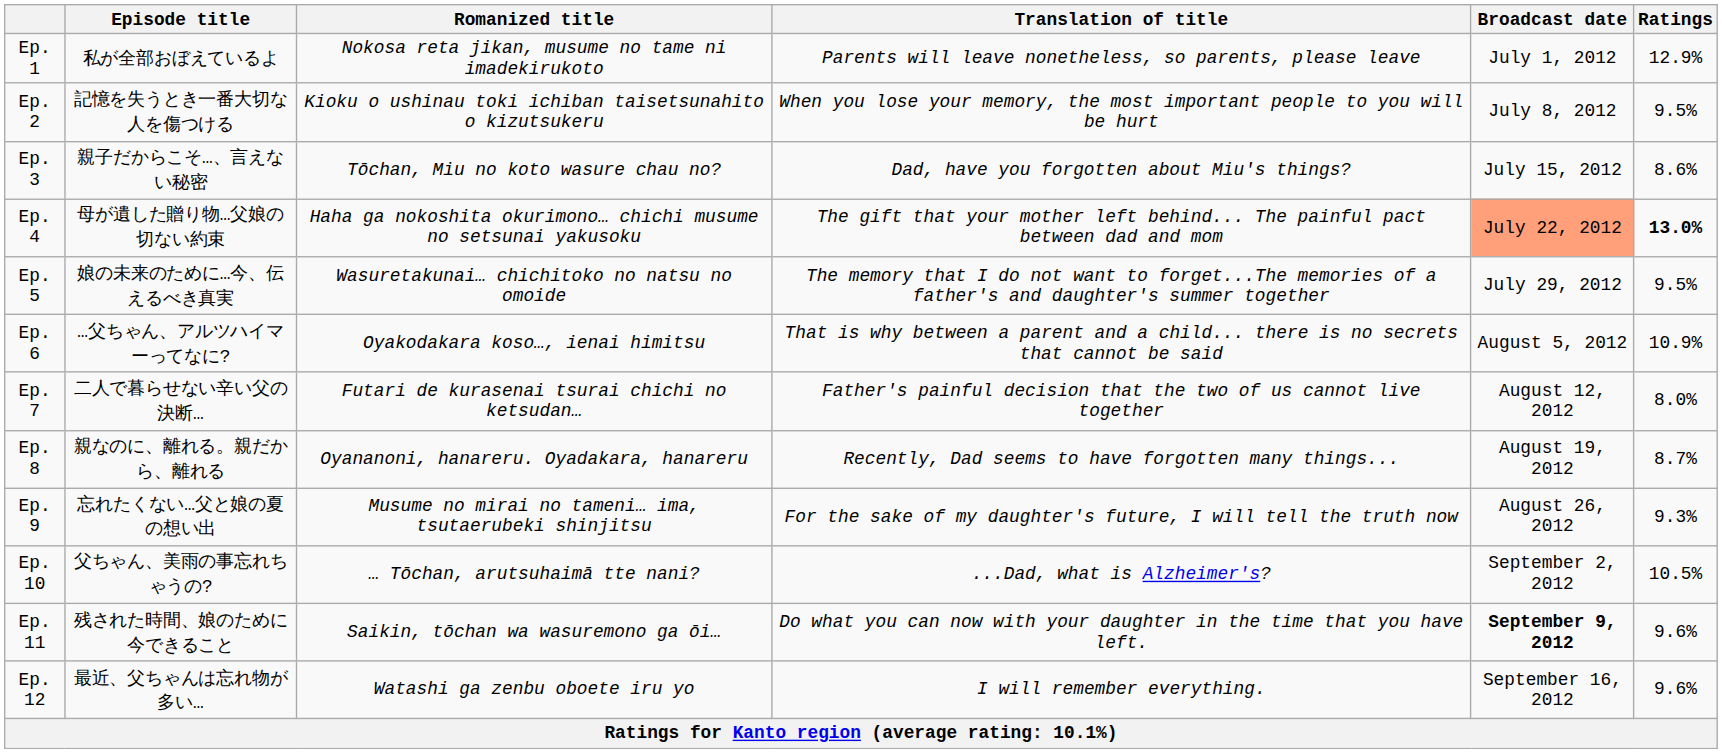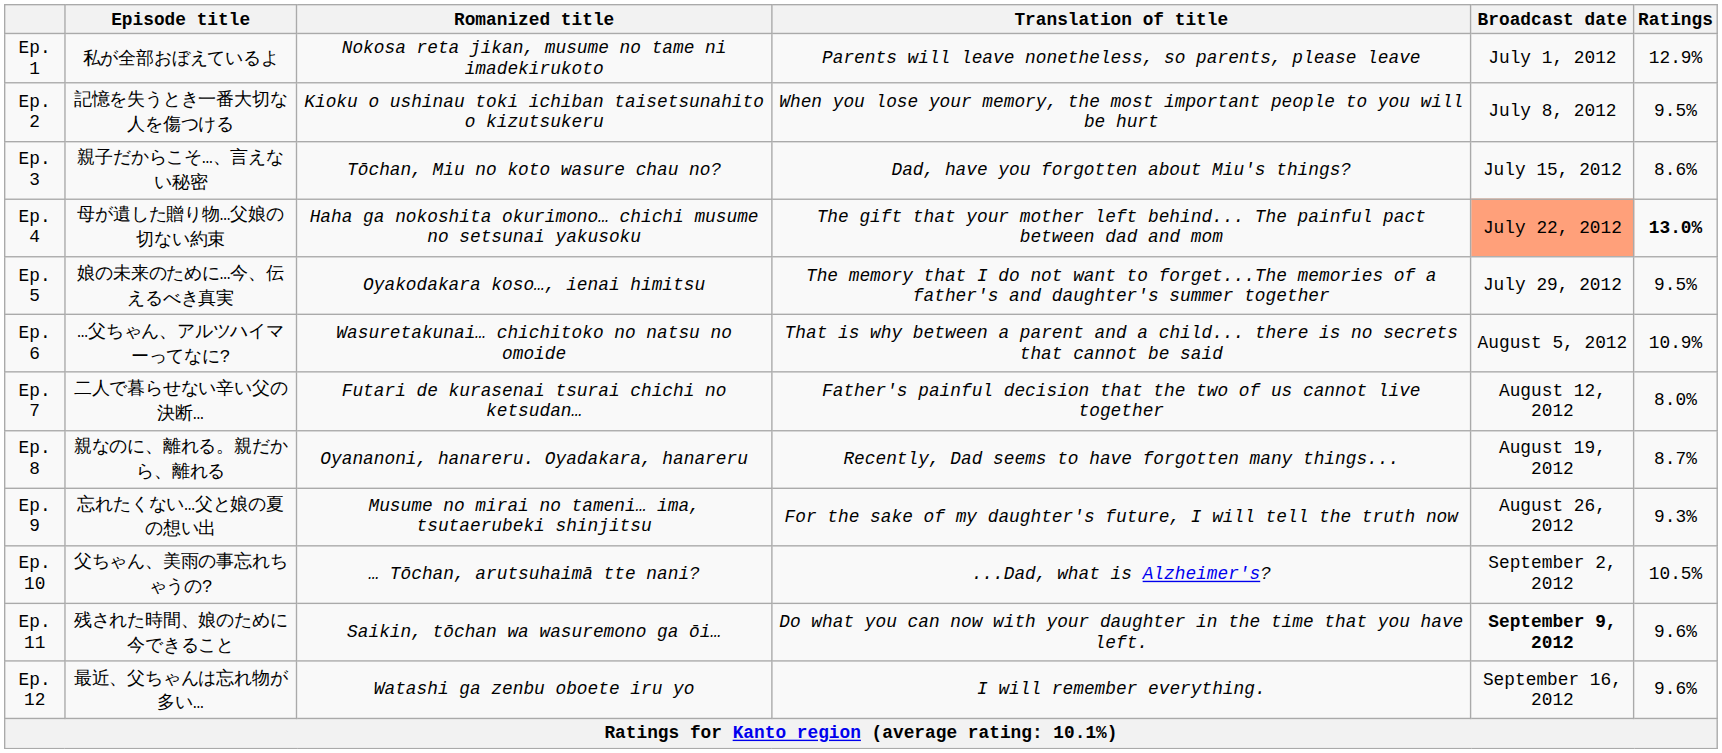Ep. 5 | Romanized title: Wasuretakunai… chichitoko no natsu no omoide -> Oyakodakara koso…, ienai himitsu
Ep. 6 | Romanized title: Oyakodakara koso…, ienai himitsu -> Wasuretakunai… chichitoko no natsu no omoide
